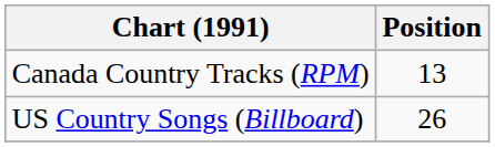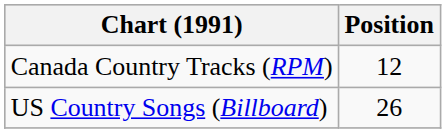Canada Country Tracks (RPM) | Position: 13 -> 12
